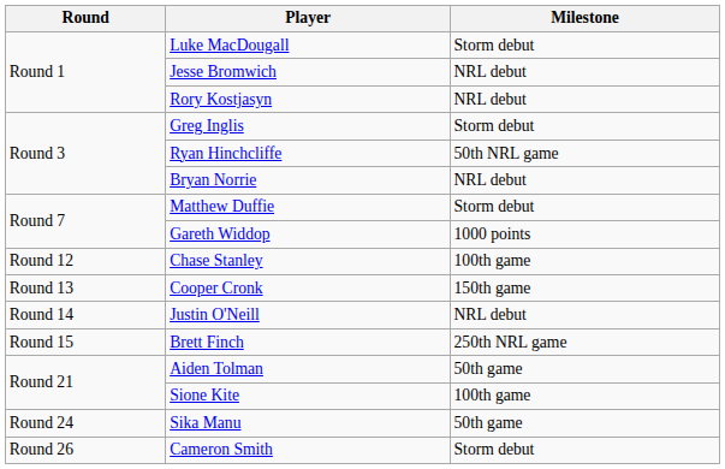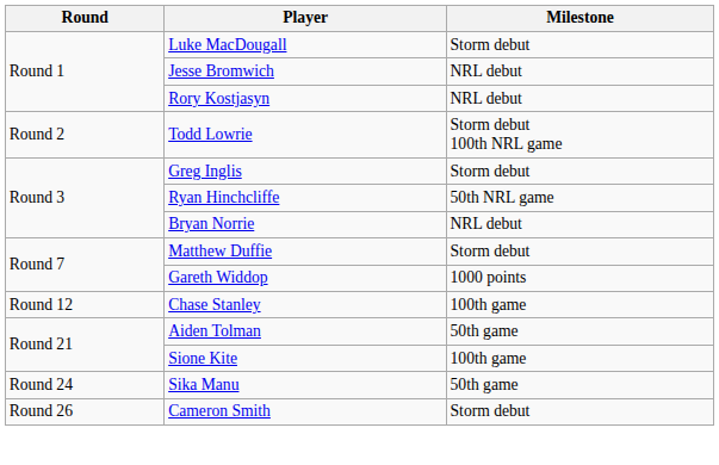+ row: Round 2 | Todd Lowrie | Storm debut 100th NRL game
- row: Round 13 | Cooper Cronk | 150th game
- row: Round 14 | Justin O'Neill | NRL debut
- row: Round 15 | Brett Finch | 250th NRL game
